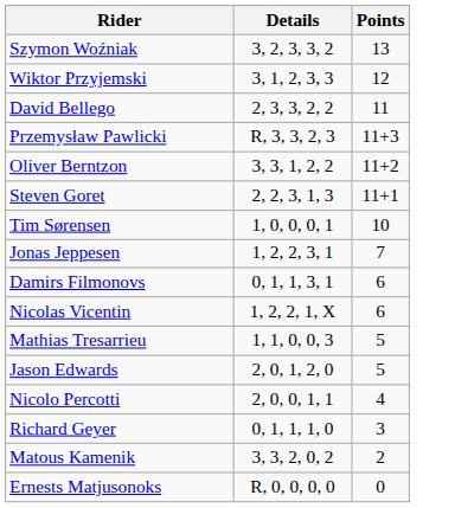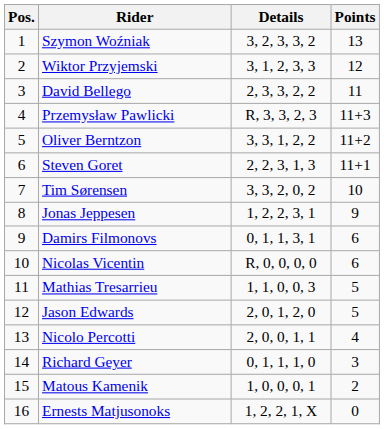+ column: Pos. | 1 | 2 | 3 | 4 | 5 | 6 | 7 | 8 | 9 | 10 | 11 | 12 | 13 | 14 | 15 | 16
Tim Sørensen | Details: 1, 0, 0, 0, 1 -> 3, 3, 2, 0, 2
Jonas Jeppesen | Points: 7 -> 9
Nicolas Vicentin | Details: 1, 2, 2, 1, X -> R, 0, 0, 0, 0
Matous Kamenik | Details: 3, 3, 2, 0, 2 -> 1, 0, 0, 0, 1
Ernests Matjusonoks | Details: R, 0, 0, 0, 0 -> 1, 2, 2, 1, X
